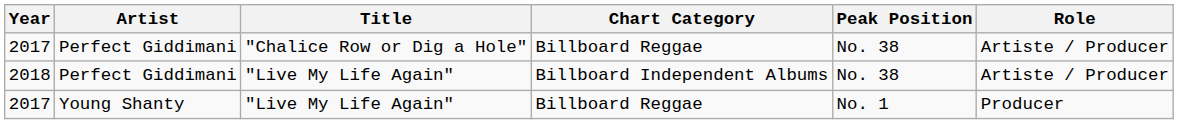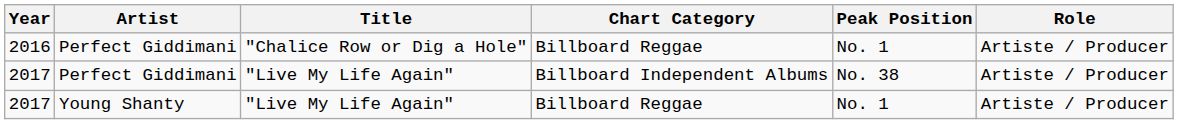Perfect Giddimani / Billboard Reggae | Year: 2017 -> 2016
Perfect Giddimani / Billboard Reggae | Peak Position: No. 38 -> No. 1
Perfect Giddimani / Billboard Independent Albums | Year: 2018 -> 2017
Young Shanty | Role: Producer -> Artiste / Producer
